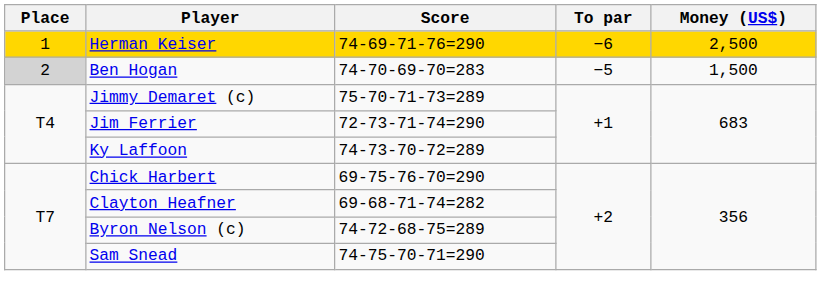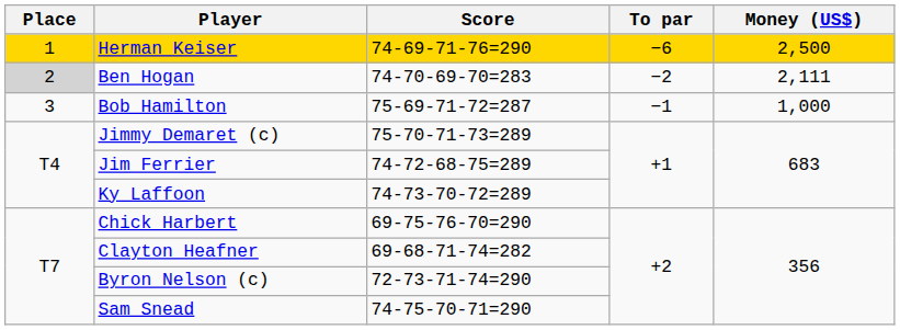Ben Hogan | To par: −5 -> −2
Ben Hogan | Money (US$): 1,500 -> 2,111
+ row: 3 | Bob Hamilton | 75-69-71-72=287 | −1 | 1,000
Jim Ferrier | Score: 72-73-71-74=290 -> 74-72-68-75=289
Byron Nelson (c) | Score: 74-72-68-75=289 -> 72-73-71-74=290
